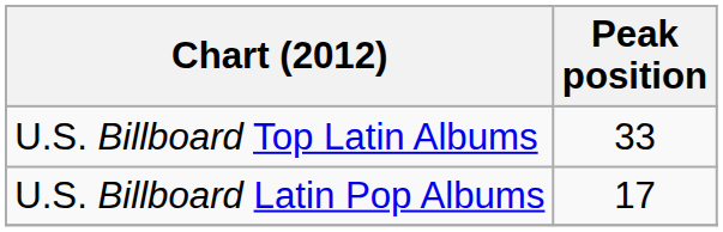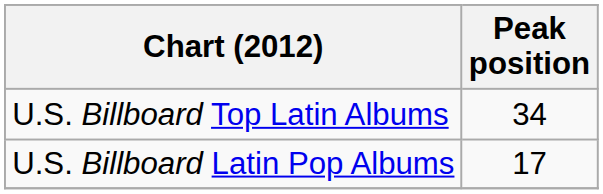U.S. Billboard Top Latin Albums | Peak position: 33 -> 34
